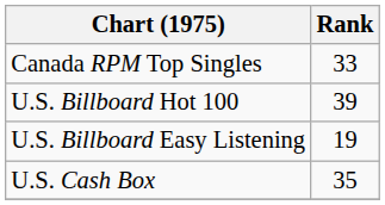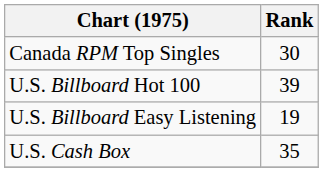Canada RPM Top Singles | Rank: 33 -> 30
